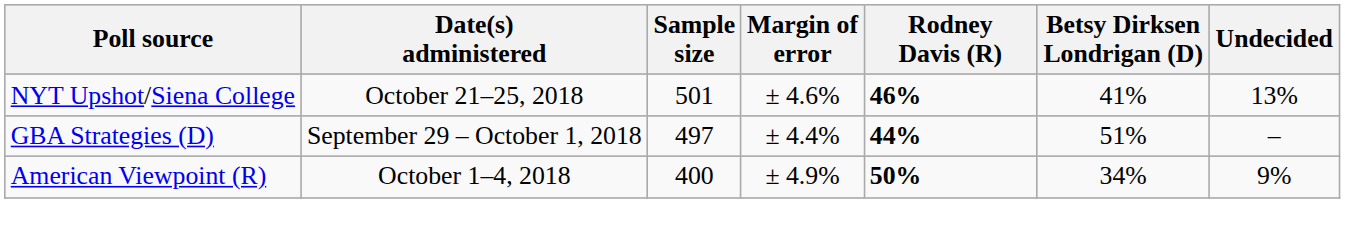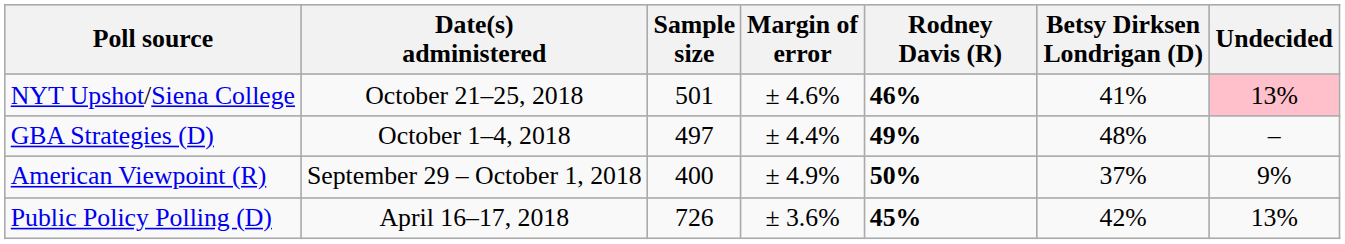NYT Upshot/Siena College | Undecided: no background -> pink background
GBA Strategies (D) | Date(s) administered: September 29 – October 1, 2018 -> October 1–4, 2018
GBA Strategies (D) | Rodney Davis (R): 44% -> 49%
GBA Strategies (D) | Betsy Dirksen Londrigan (D): 51% -> 48%
American Viewpoint (R) | Date(s) administered: October 1–4, 2018 -> September 29 – October 1, 2018
American Viewpoint (R) | Betsy Dirksen Londrigan (D): 34% -> 37%
+ row: Public Policy Polling (D) | April 16–17, 2018 | 726 | ± 3.6% | 45% | 42% | 13%
